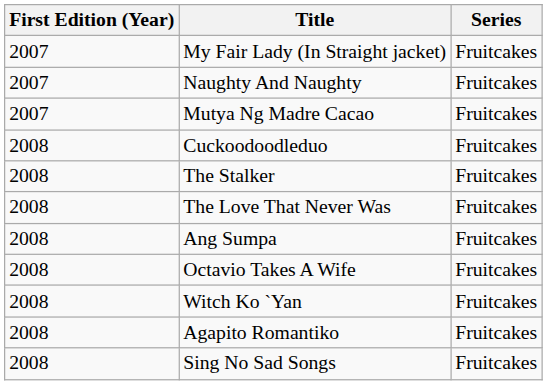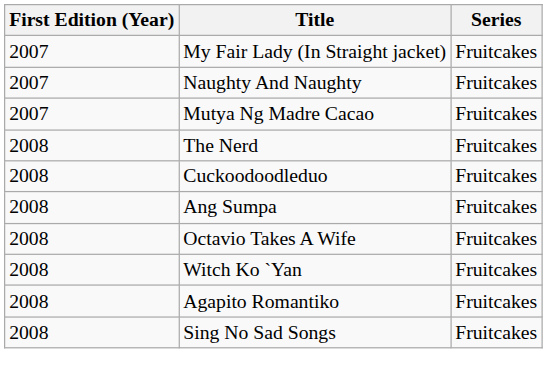+ row: 2008 | The Nerd | Fruitcakes
- row: 2008 | The Stalker | Fruitcakes
- row: 2008 | The Love That Never Was | Fruitcakes
